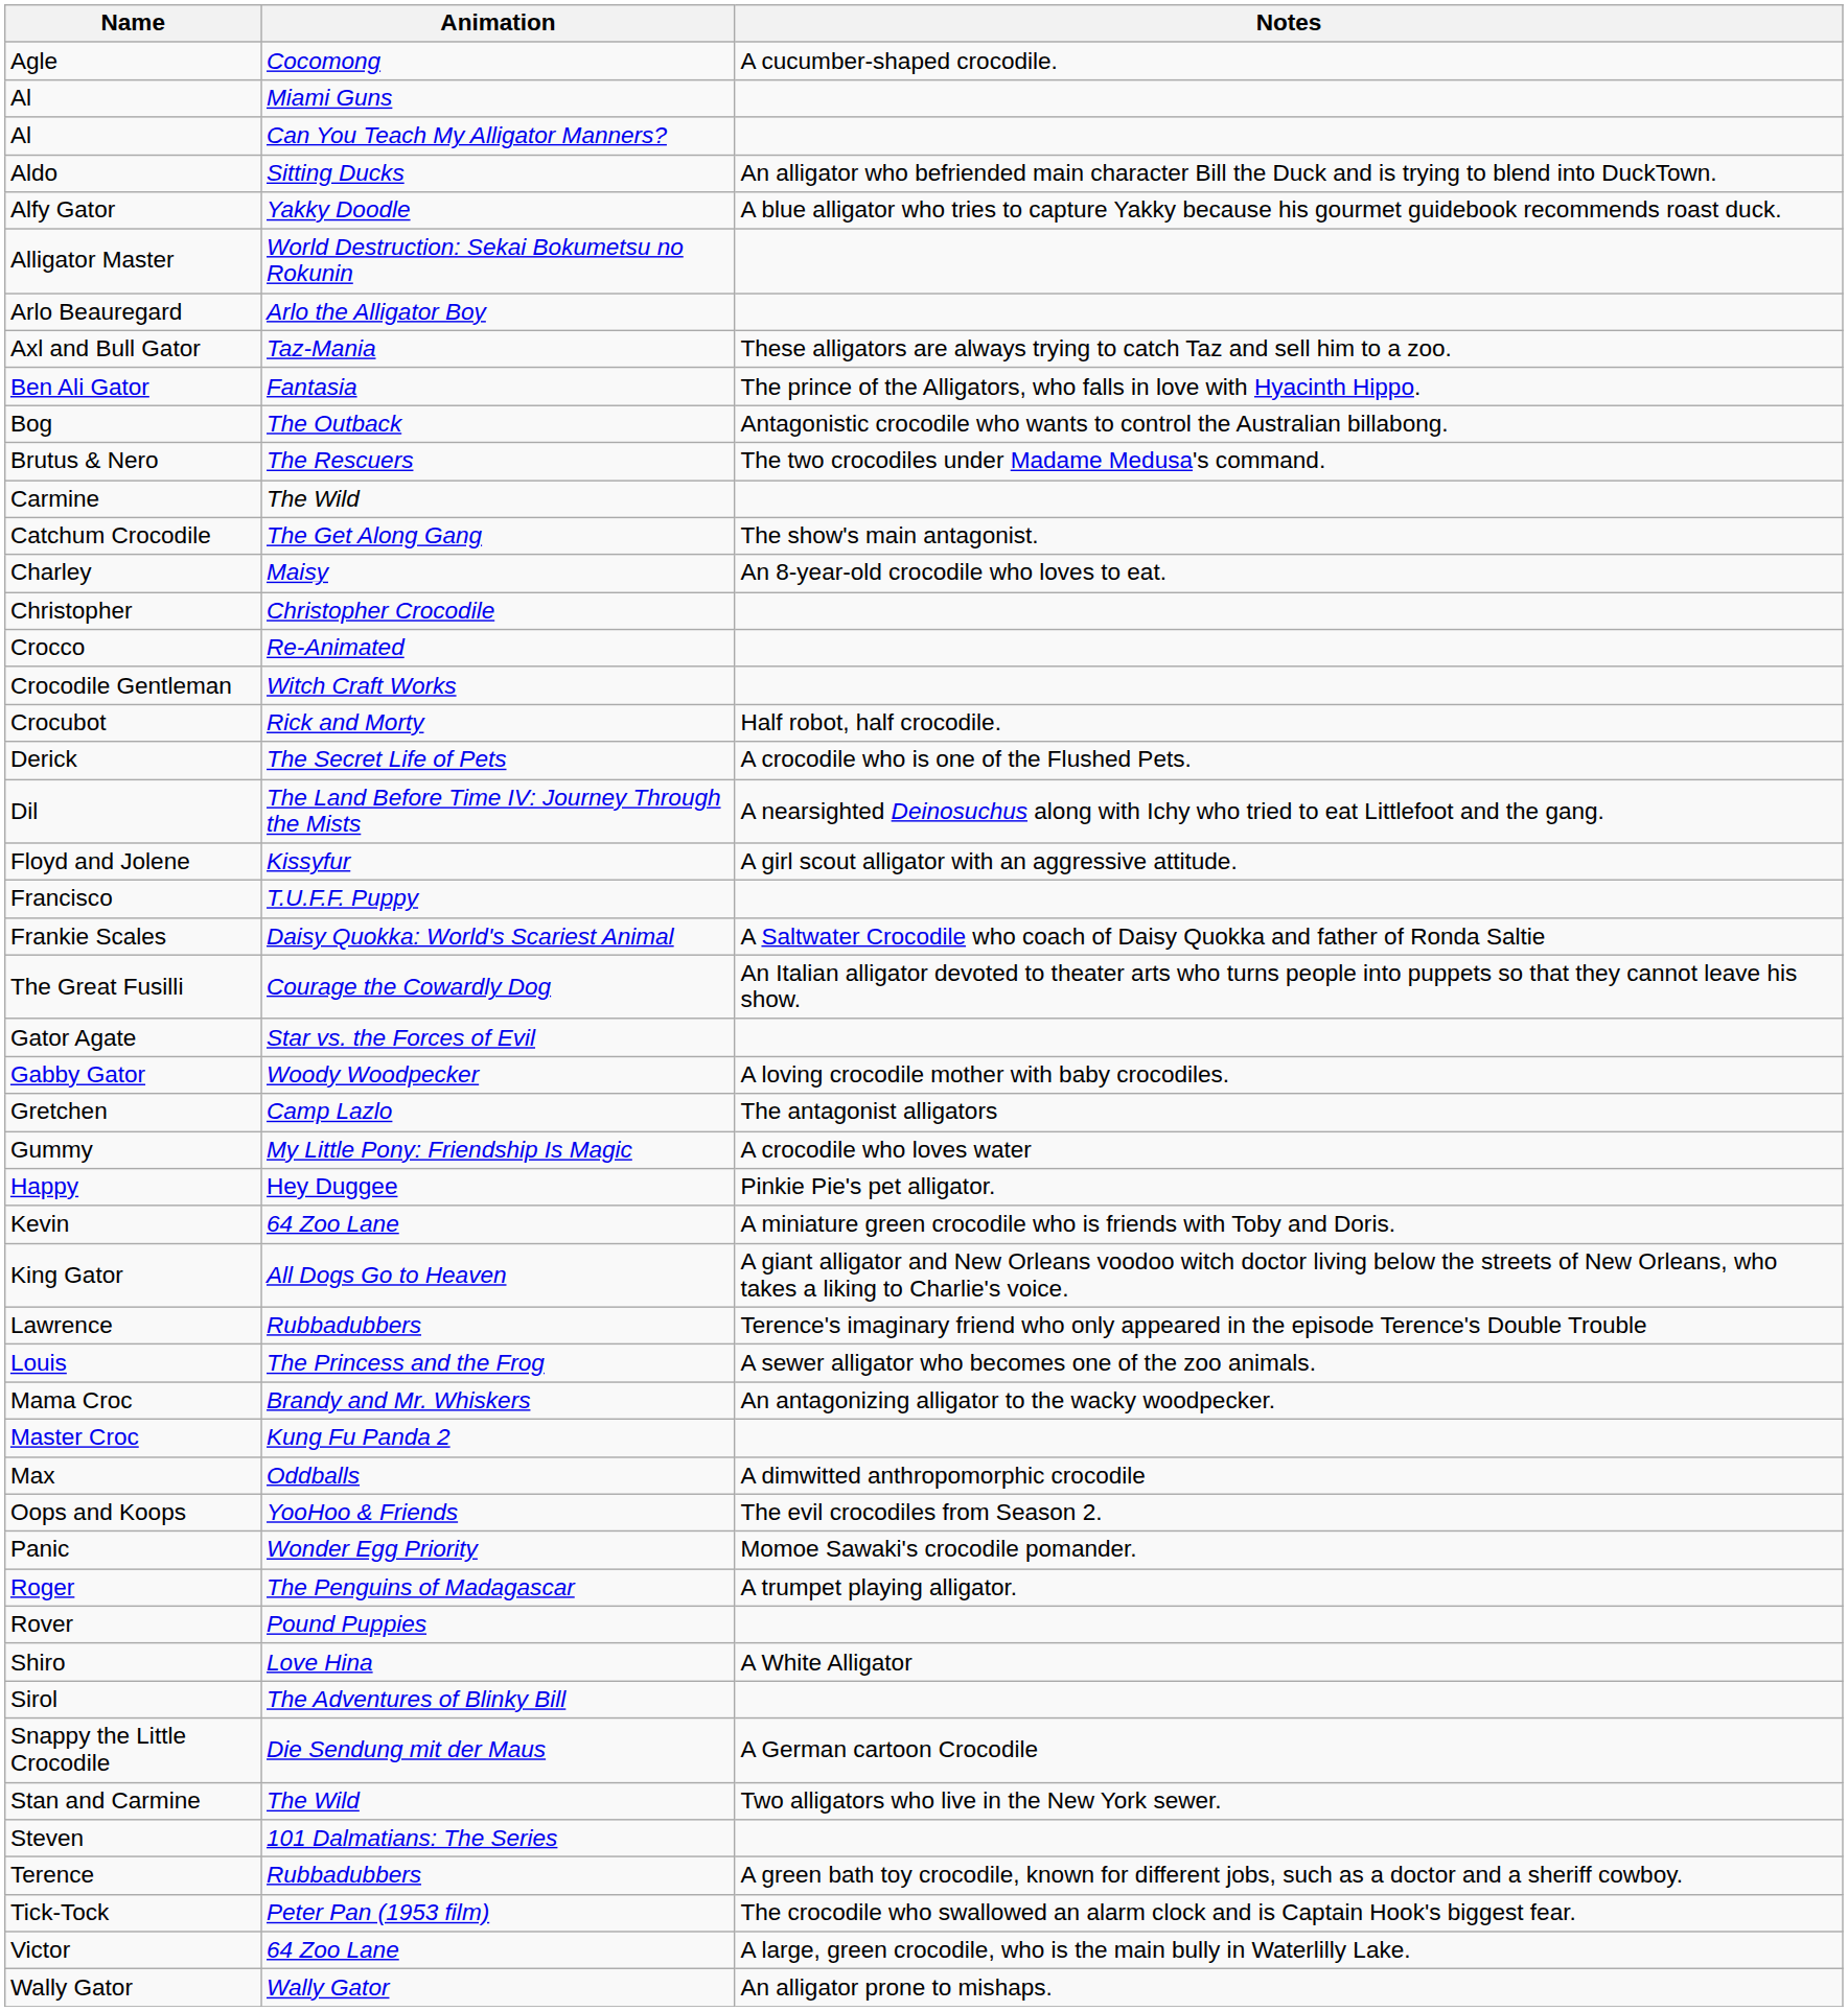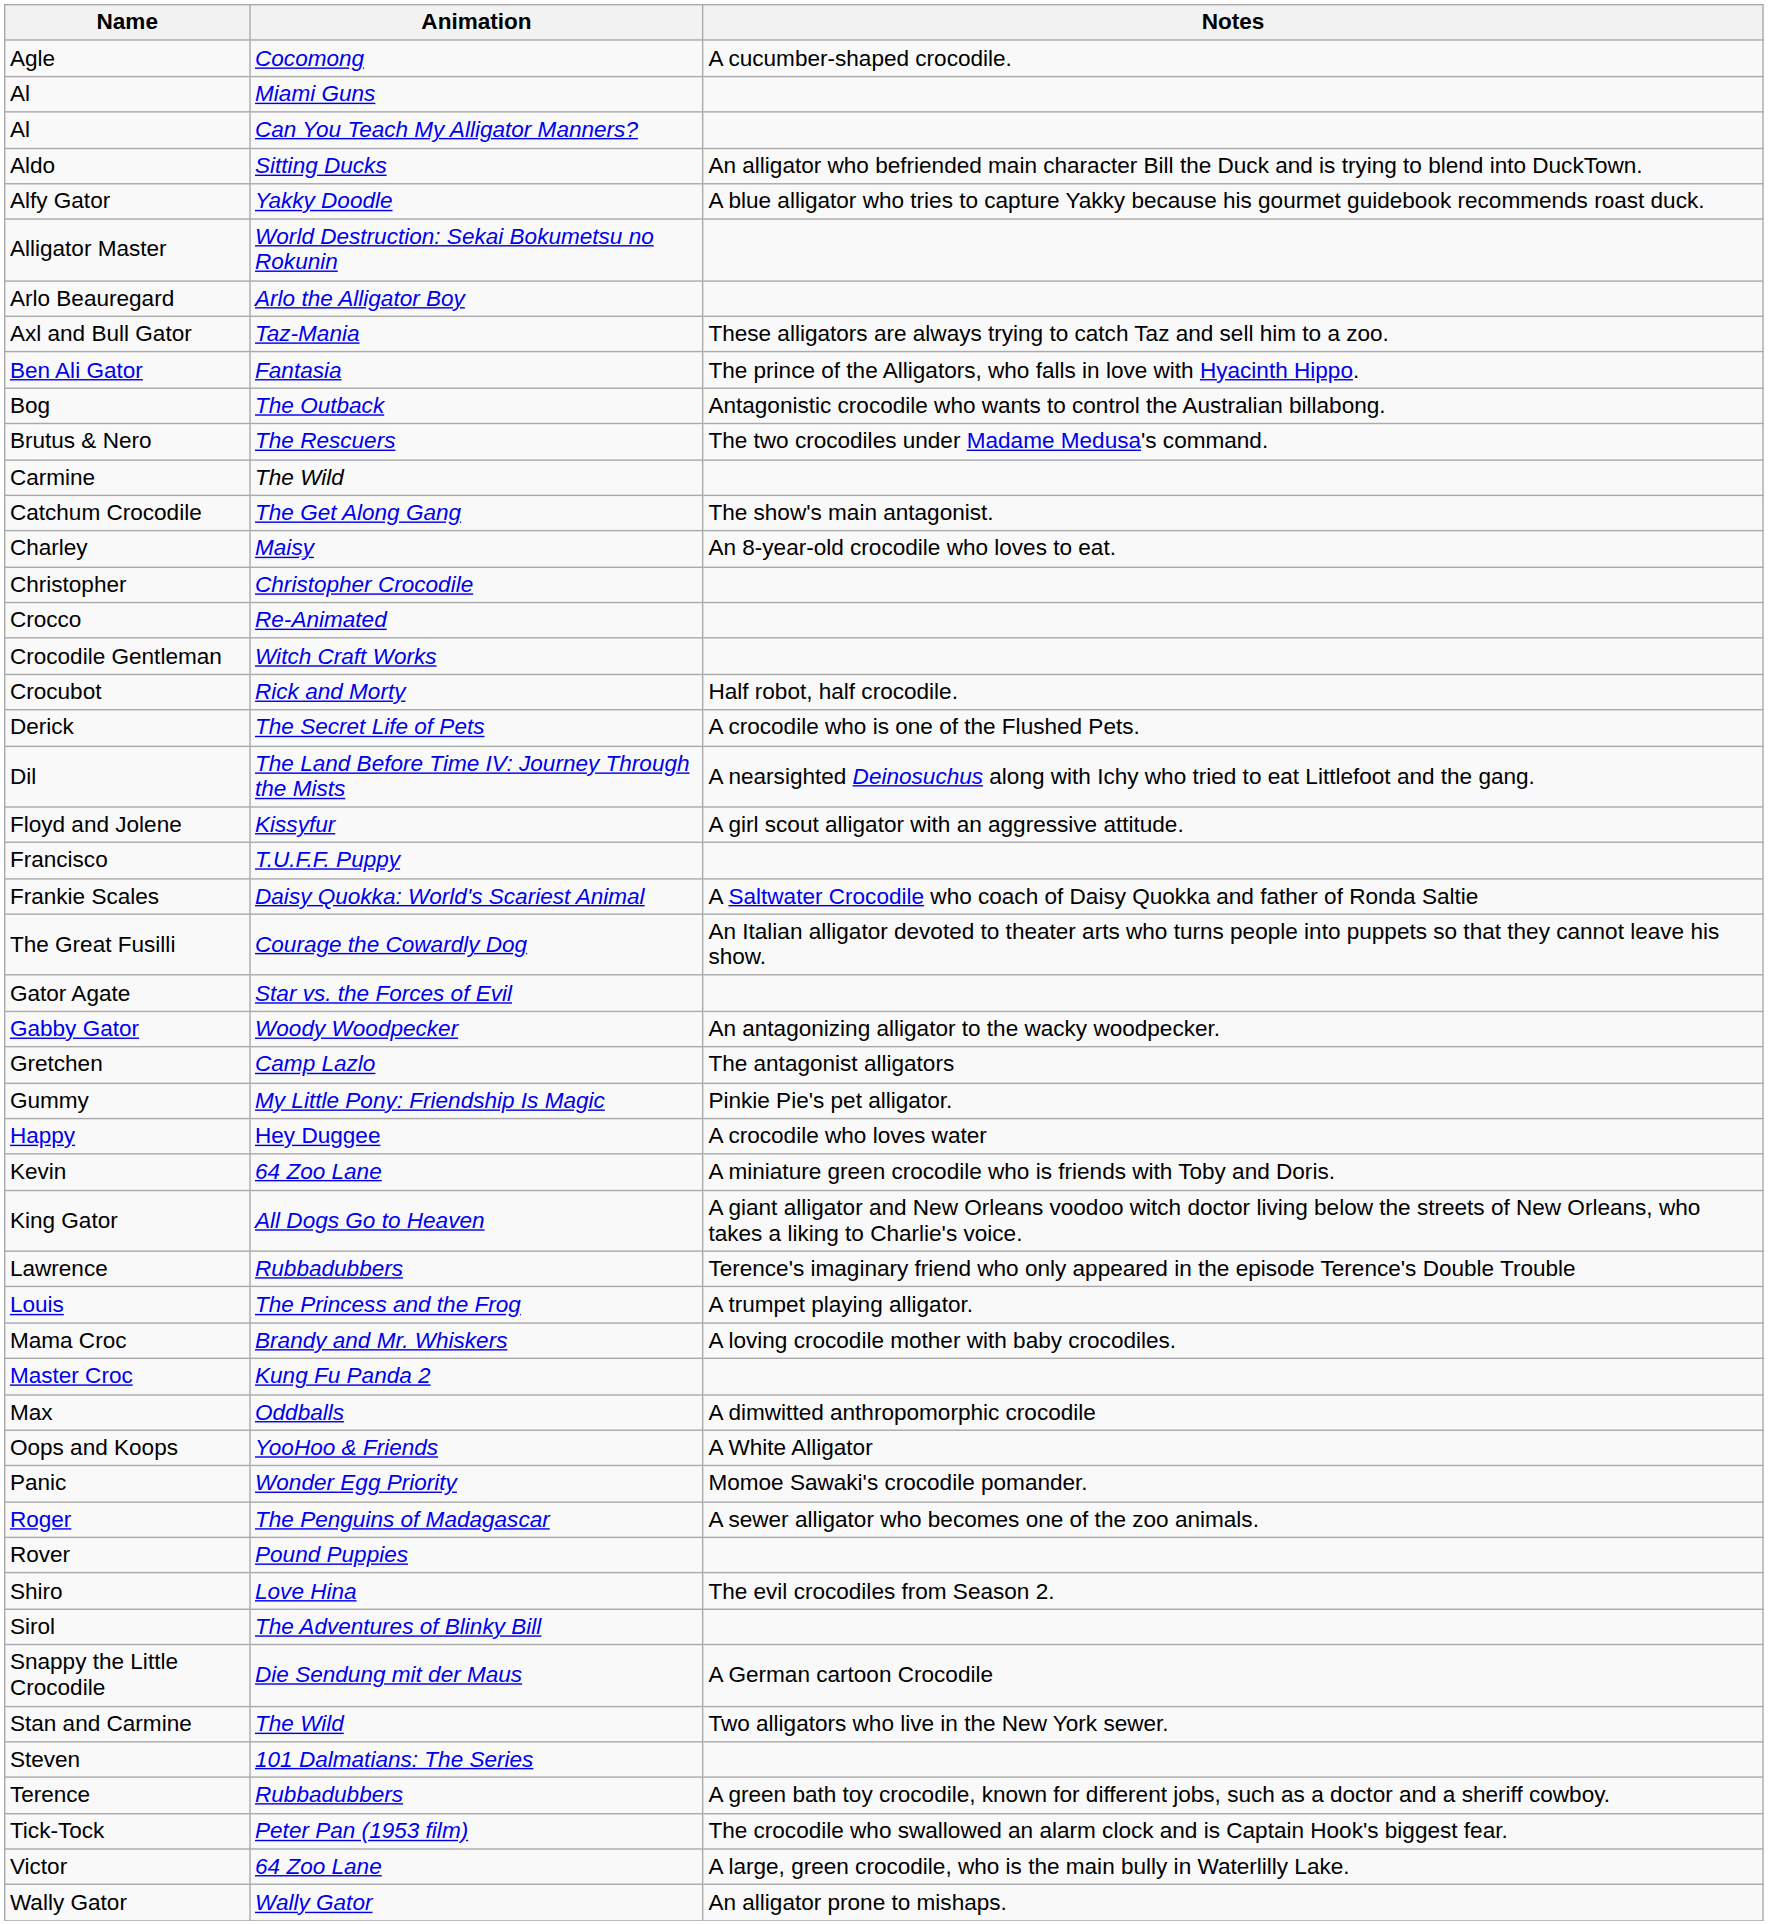Gabby Gator | Notes: A loving crocodile mother with baby crocodiles. -> An antagonizing alligator to the wacky woodpecker.
Gummy | Notes: A crocodile who loves water -> Pinkie Pie's pet alligator.
Happy | Notes: Pinkie Pie's pet alligator. -> A crocodile who loves water
Louis | Notes: A sewer alligator who becomes one of the zoo animals. -> A trumpet playing alligator.
Mama Croc | Notes: An antagonizing alligator to the wacky woodpecker. -> A loving crocodile mother with baby crocodiles.
Oops and Koops | Notes: The evil crocodiles from Season 2. -> A White Alligator
Roger | Notes: A trumpet playing alligator. -> A sewer alligator who becomes one of the zoo animals.
Shiro | Notes: A White Alligator -> The evil crocodiles from Season 2.
